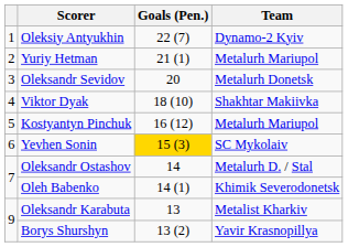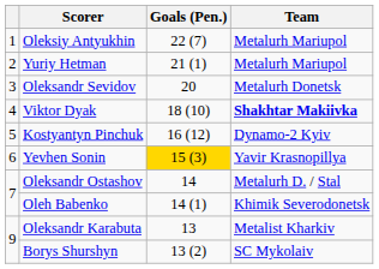Oleksiy Antyukhin | Team: Dynamo-2 Kyiv -> Metalurh Mariupol
Viktor Dyak | Team: normal -> bold
Kostyantyn Pinchuk | Team: Metalurh Mariupol -> Dynamo-2 Kyiv
Yevhen Sonin | Team: SC Mykolaiv -> Yavir Krasnopillya
Borys Shurshyn | Team: Yavir Krasnopillya -> SC Mykolaiv
